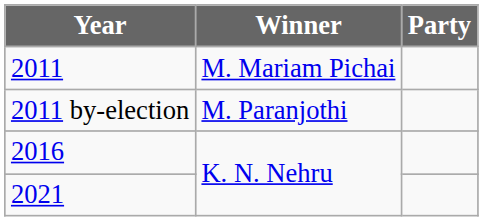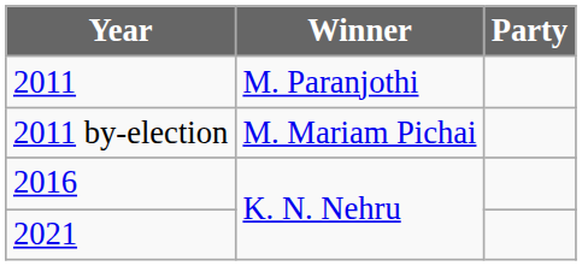2011 | Winner: M. Mariam Pichai -> M. Paranjothi
2011 by-election | Winner: M. Paranjothi -> M. Mariam Pichai
